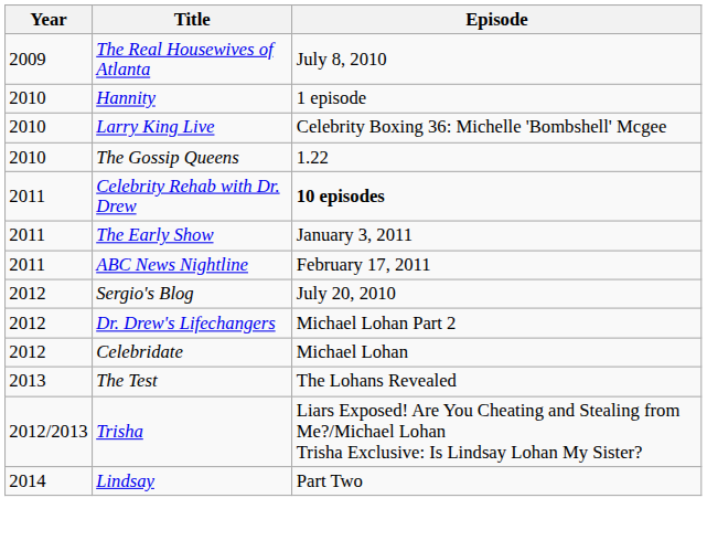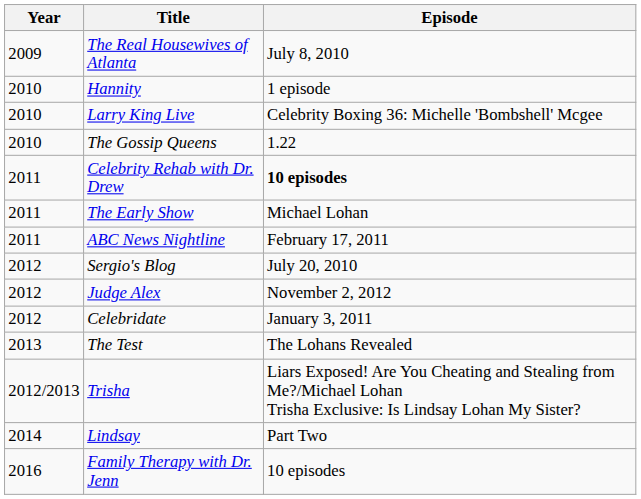The Early Show | Episode: January 3, 2011 -> Michael Lohan
- row: 2012 | Dr. Drew's Lifechangers | Michael Lohan Part 2
+ row: 2012 | Judge Alex | November 2, 2012
Celebridate | Episode: Michael Lohan -> January 3, 2011
+ row: 2016 | Family Therapy with Dr. Jenn | 10 episodes
